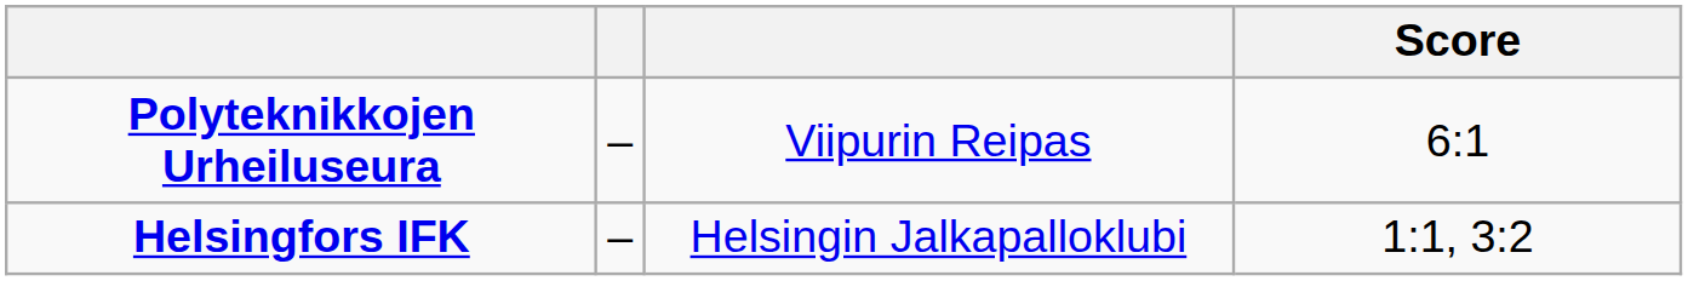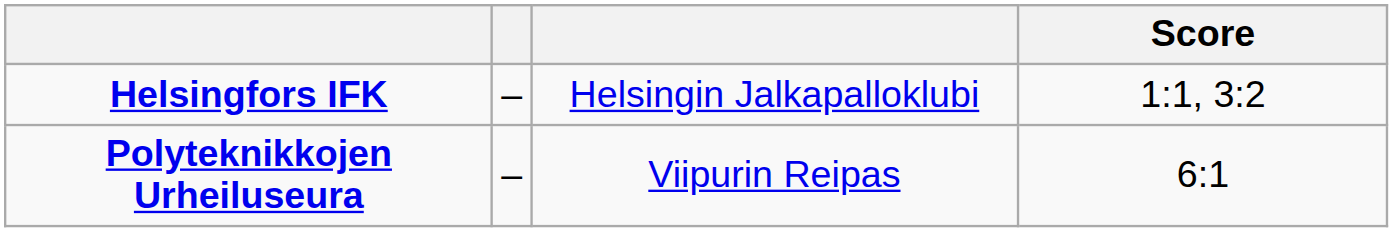rows swapped: Helsingfors IFK <-> Polyteknikkojen Urheiluseura
